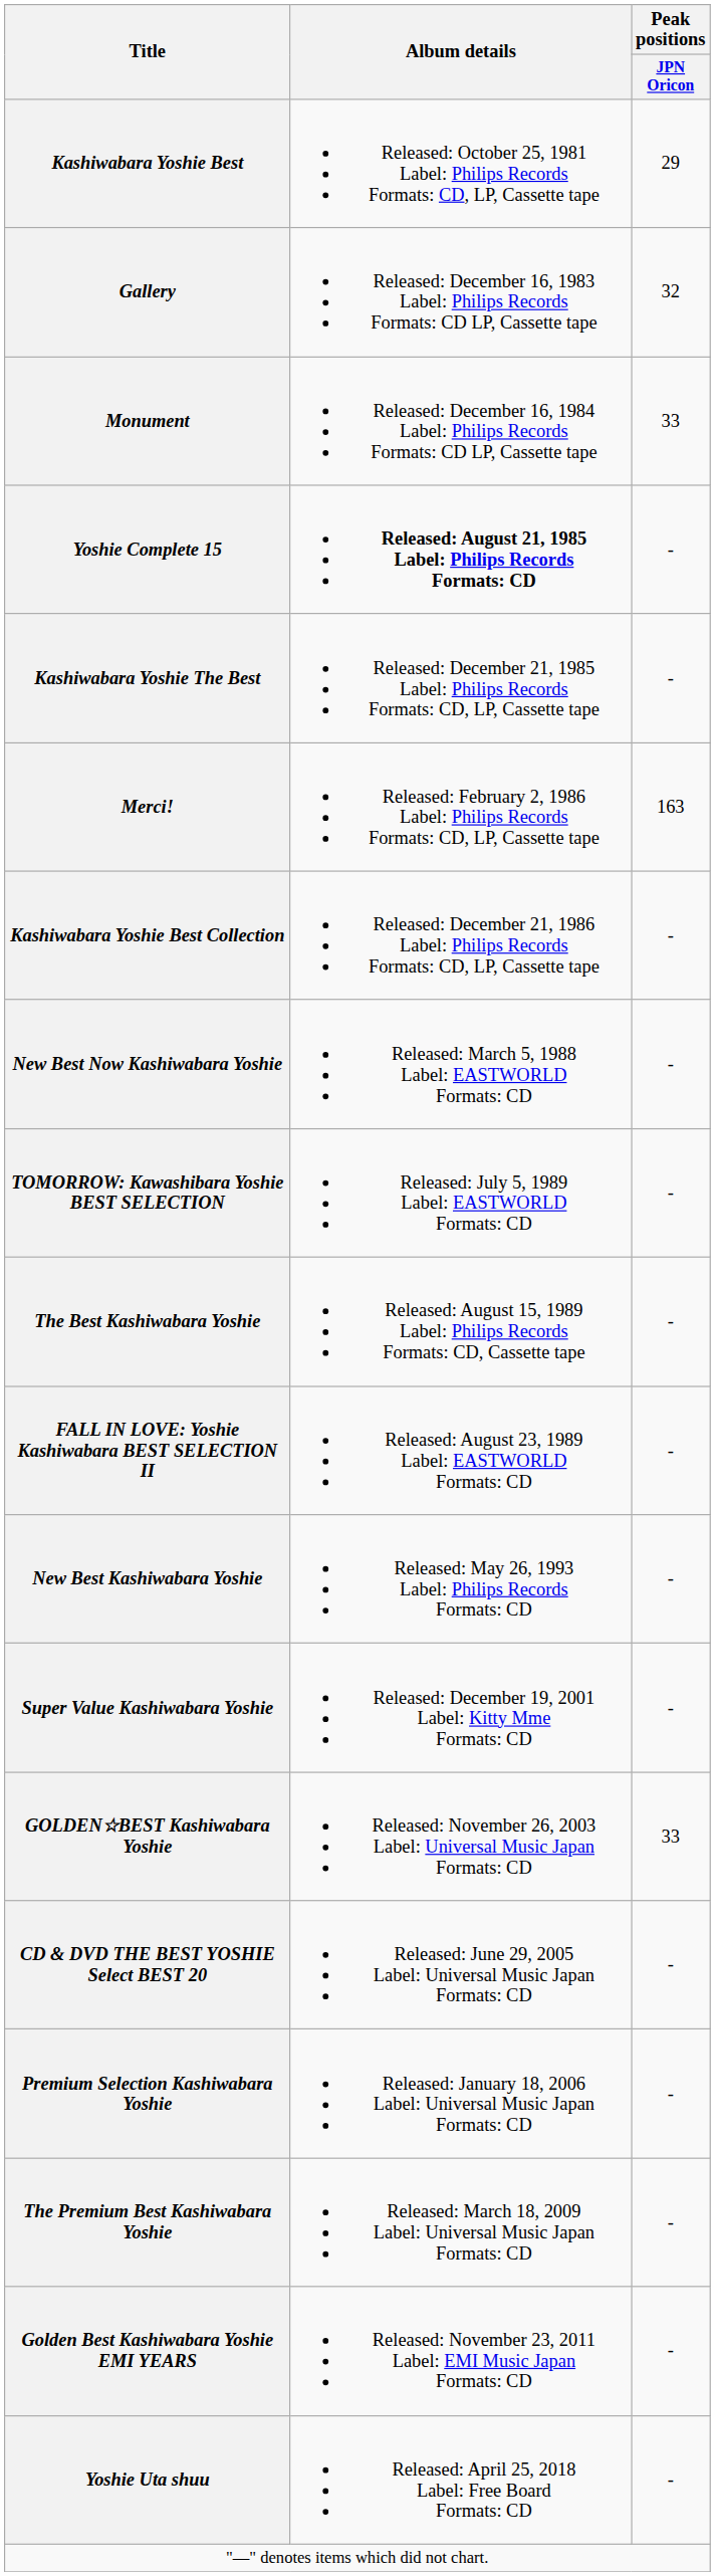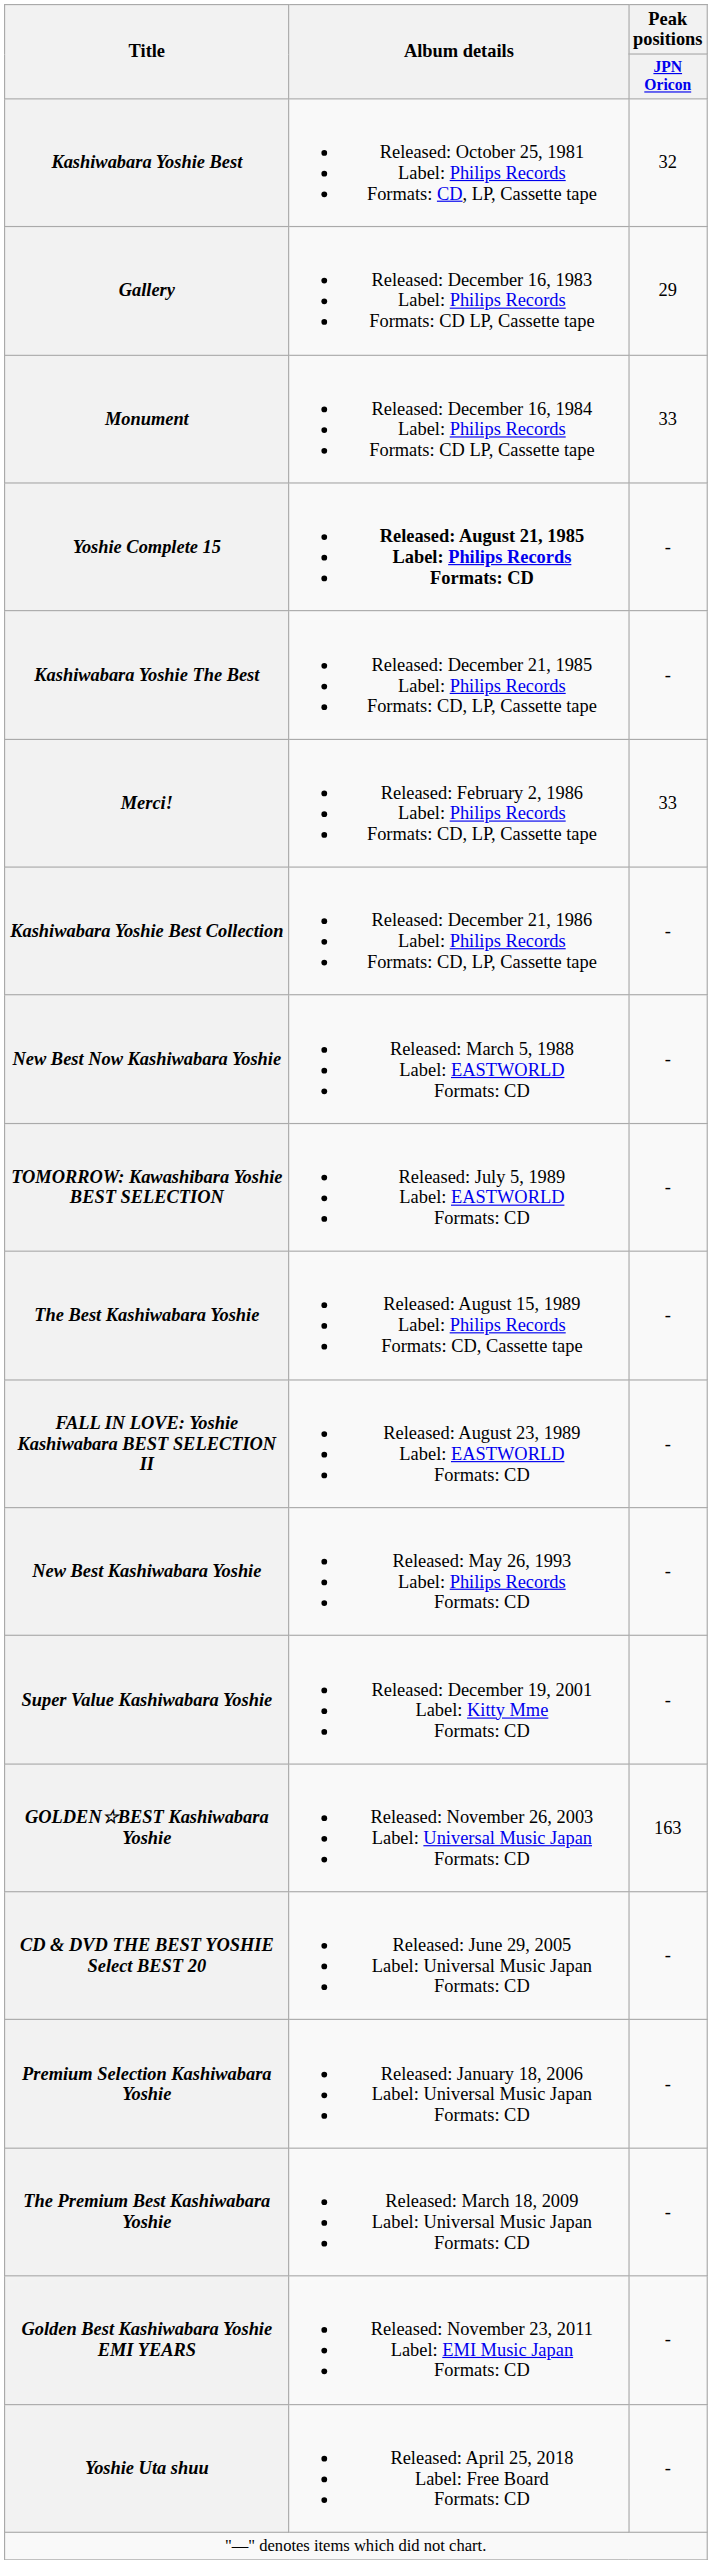Kashiwabara Yoshie Best | Peak positions / JPN Oricon: 29 -> 32
Gallery | Peak positions / JPN Oricon: 32 -> 29
Merci! | Peak positions / JPN Oricon: 163 -> 33
GOLDEN☆BEST Kashiwabara Yoshie | Peak positions / JPN Oricon: 33 -> 163
